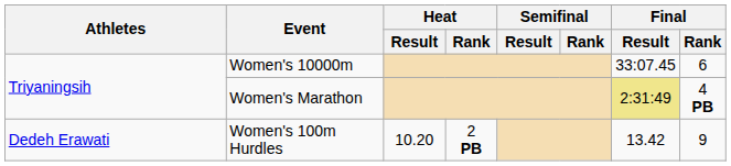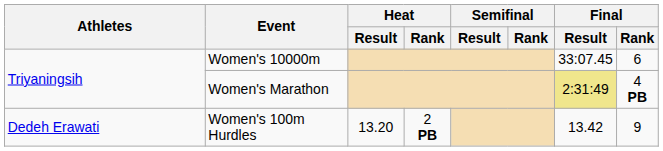Women's 100m Hurdles | Heat / Result: 10.20 -> 13.20
